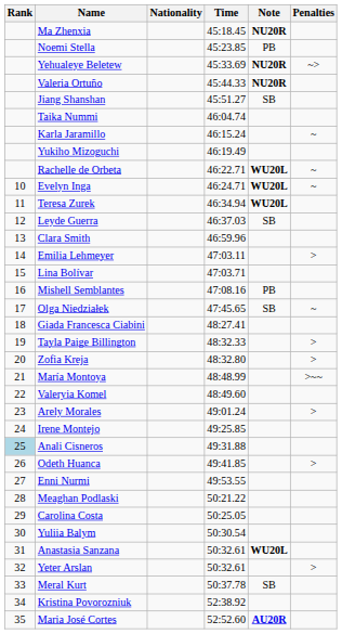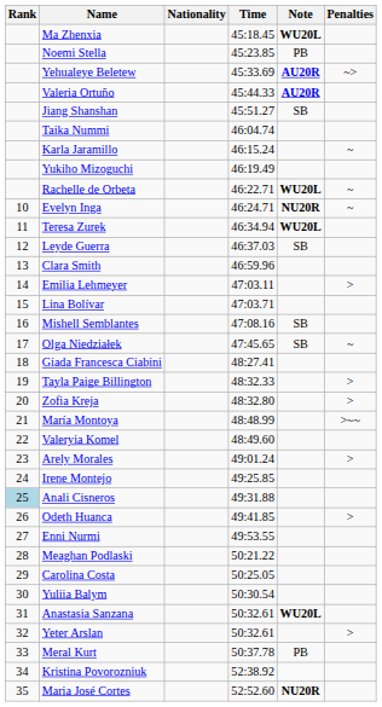Ma Zhenxia | Note: NU20R -> WU20L
Yehualeye Beletew | Note: NU20R -> AU20R
Valeria Ortuño | Note: NU20R -> AU20R
Evelyn Inga | Note: WU20L -> NU20R
Mishell Semblantes | Note: PB -> SB
Meral Kurt | Note: SB -> PB
Maria José Cortes | Note: AU20R -> NU20R
